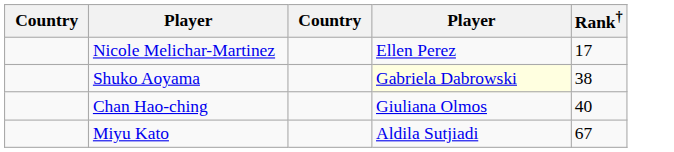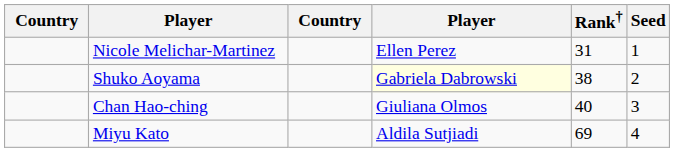+ column: Seed | 1 | 2 | 3 | 4
Nicole Melichar-Martinez | Rank†: 17 -> 31
Miyu Kato | Rank†: 67 -> 69
